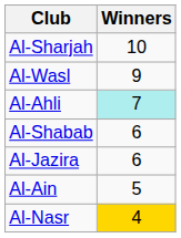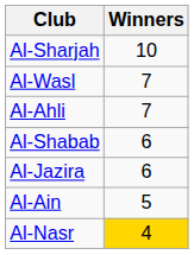Al-Wasl | Winners: 9 -> 7
Al-Ahli | Winners: paleturquoise background -> no background
